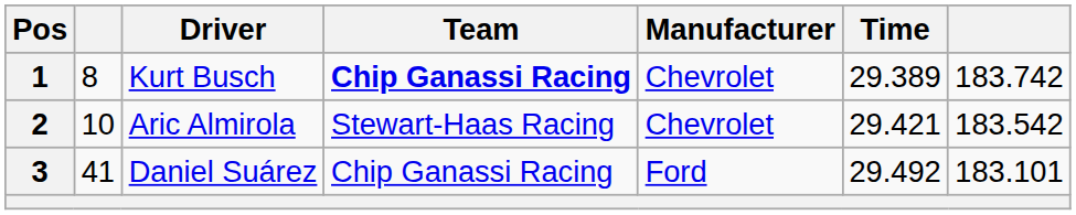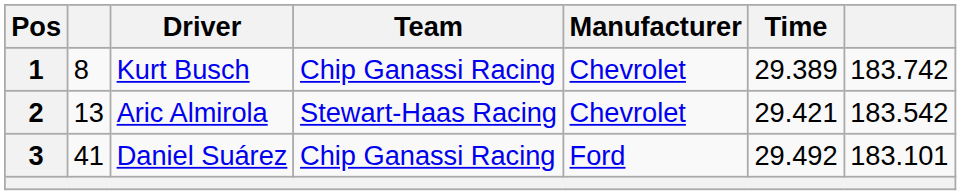Kurt Busch | Team: bold -> normal
Aric Almirola | column 2: 10 -> 13
